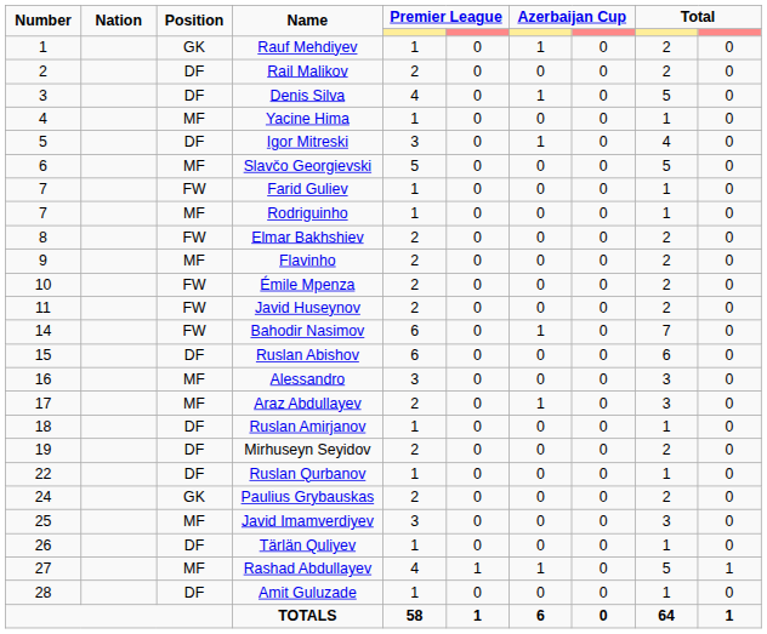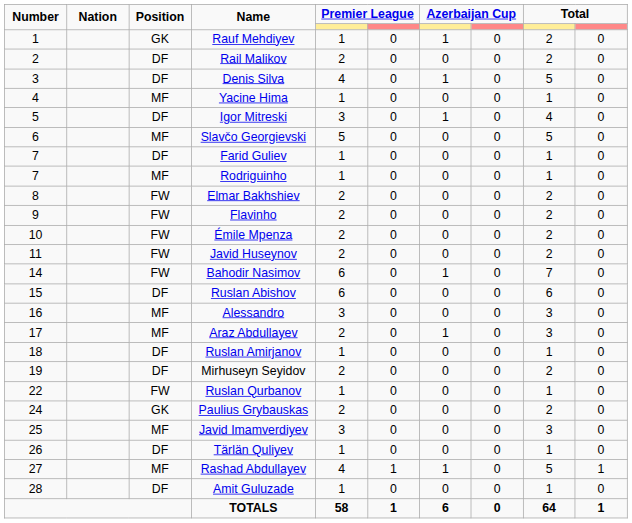Farid Guliev | Position: FW -> DF
Flavinho | Position: MF -> FW
Ruslan Qurbanov | Position: DF -> FW
